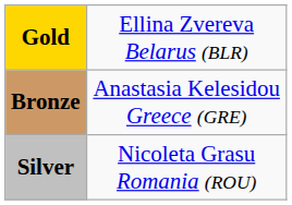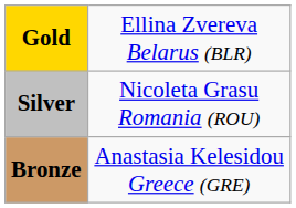rows swapped: Silver <-> Bronze
